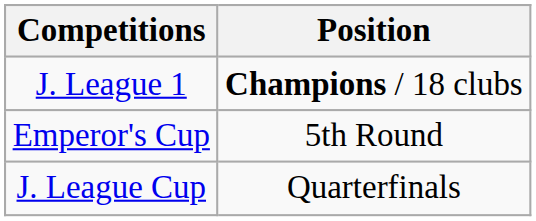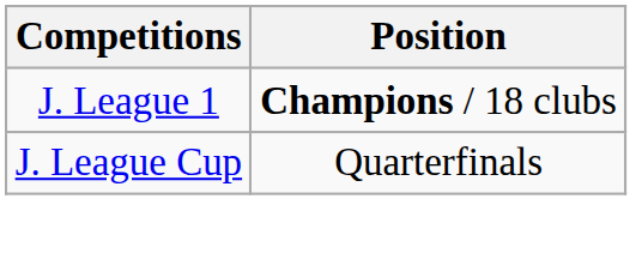- row: Emperor's Cup | 5th Round
